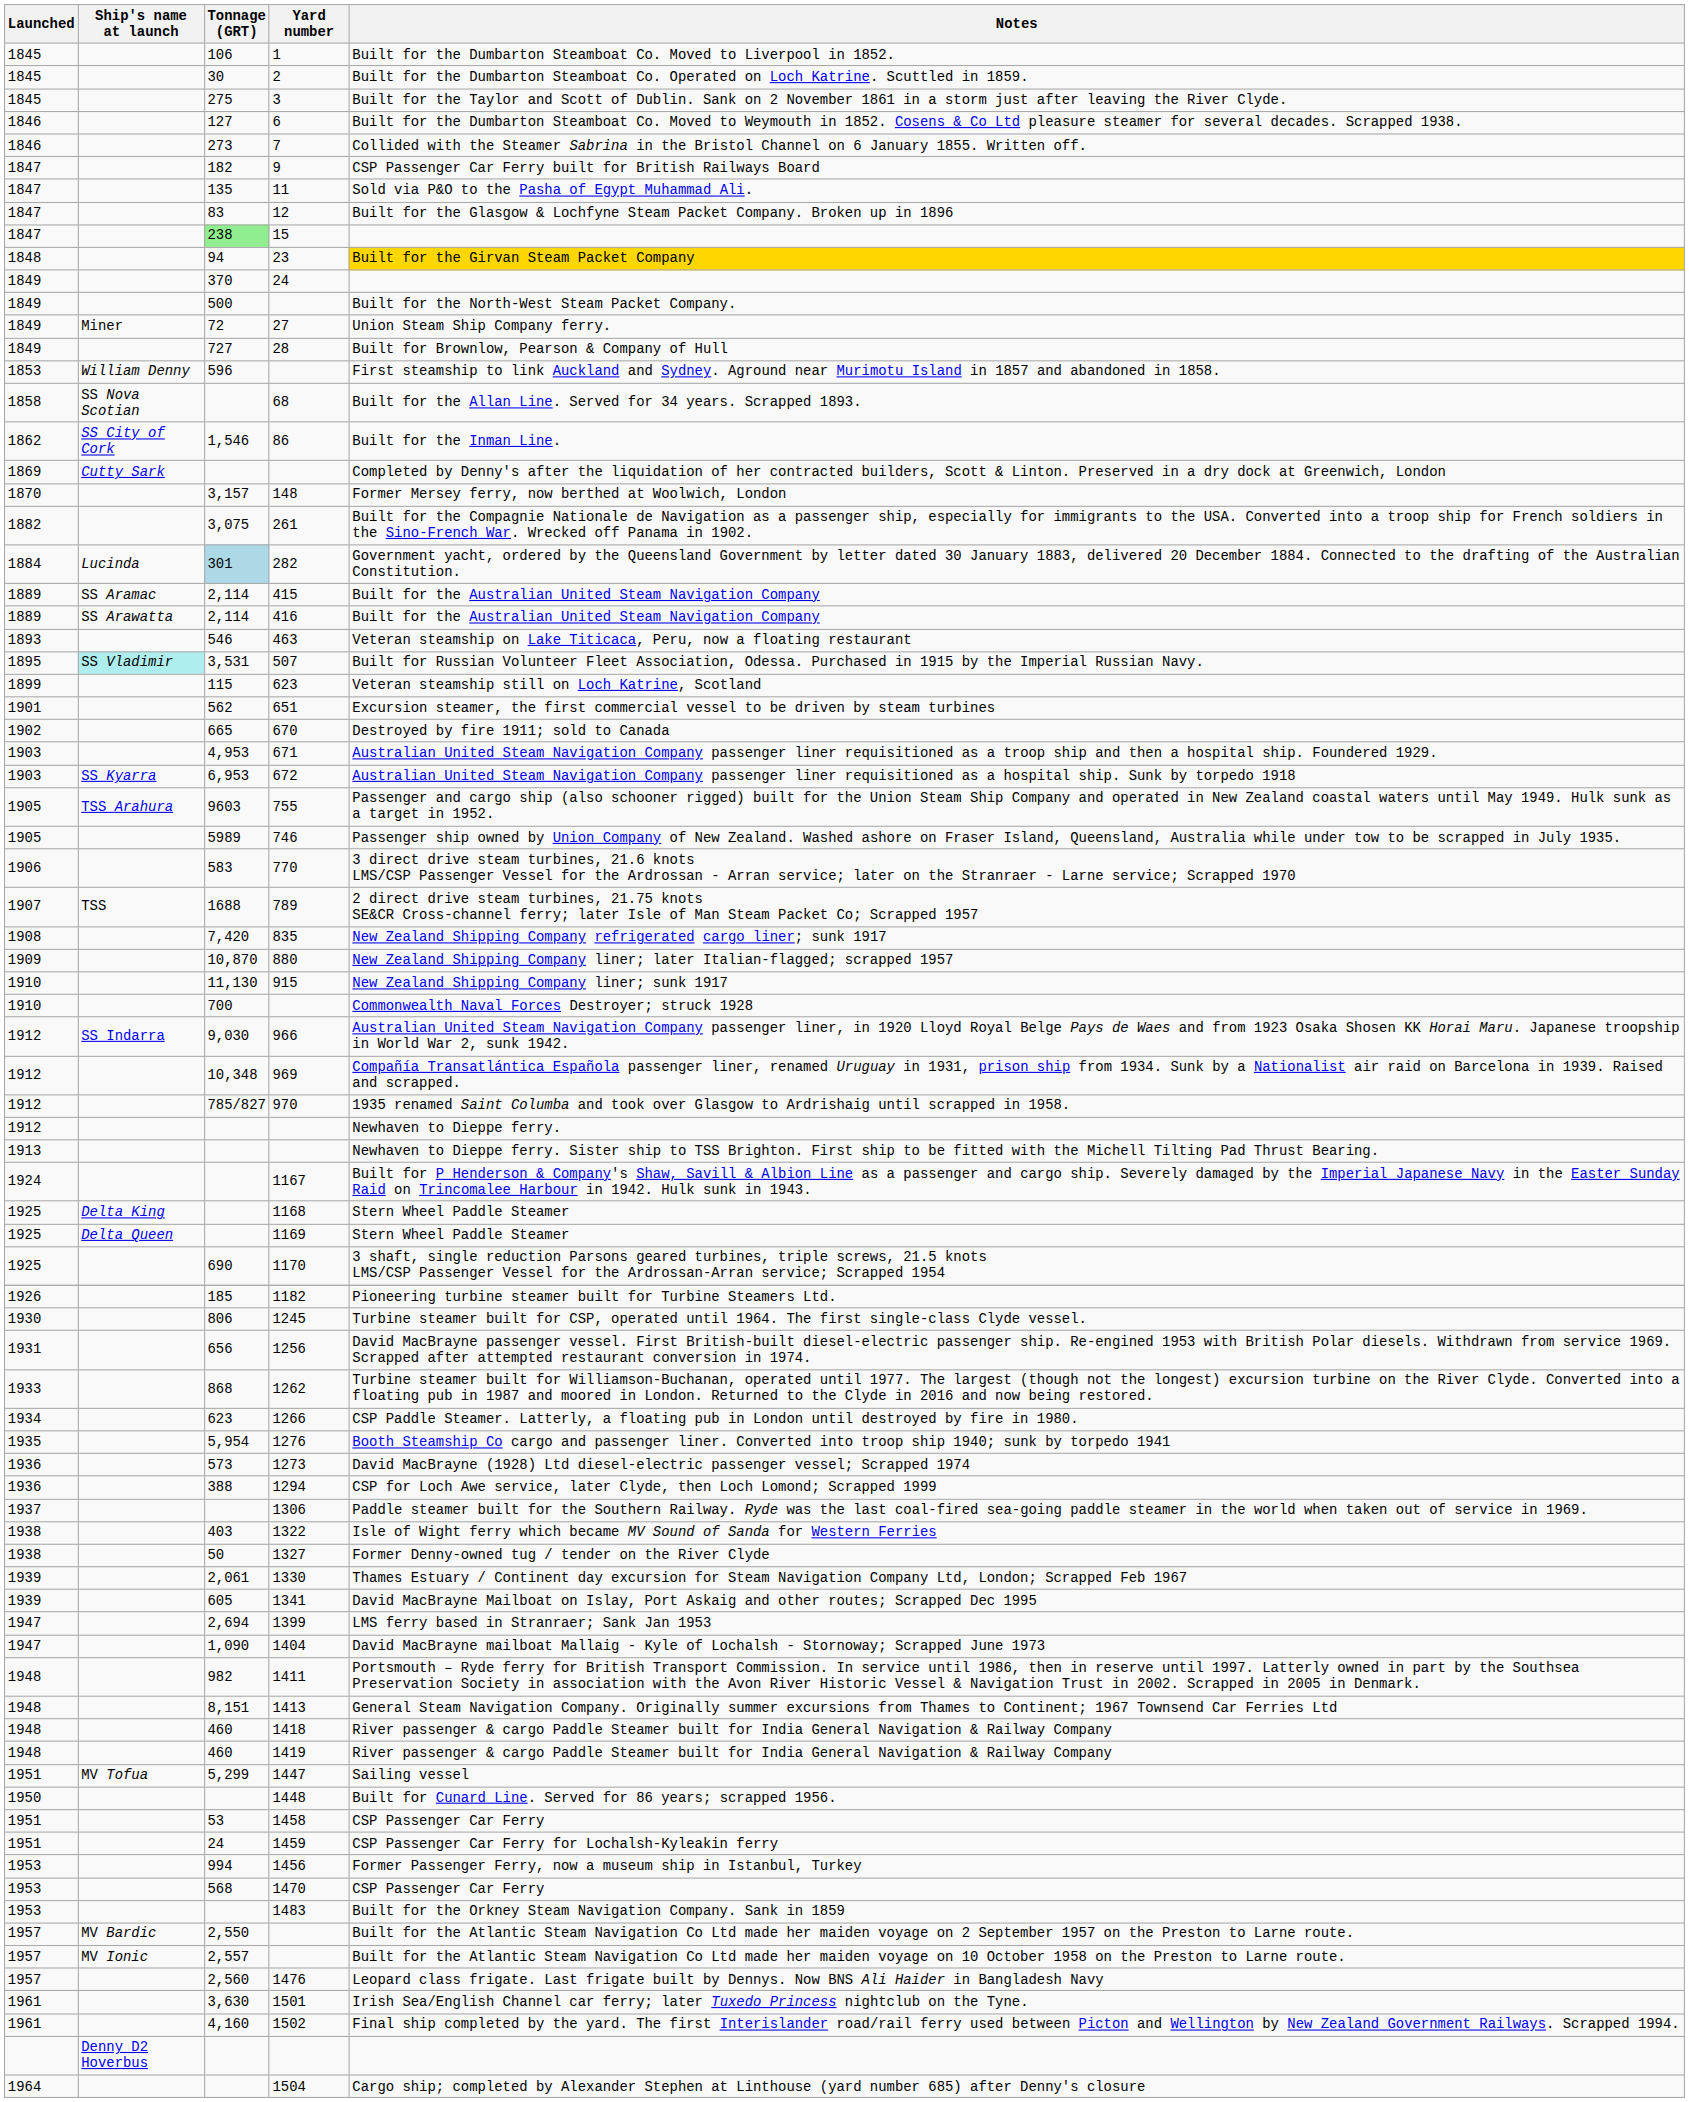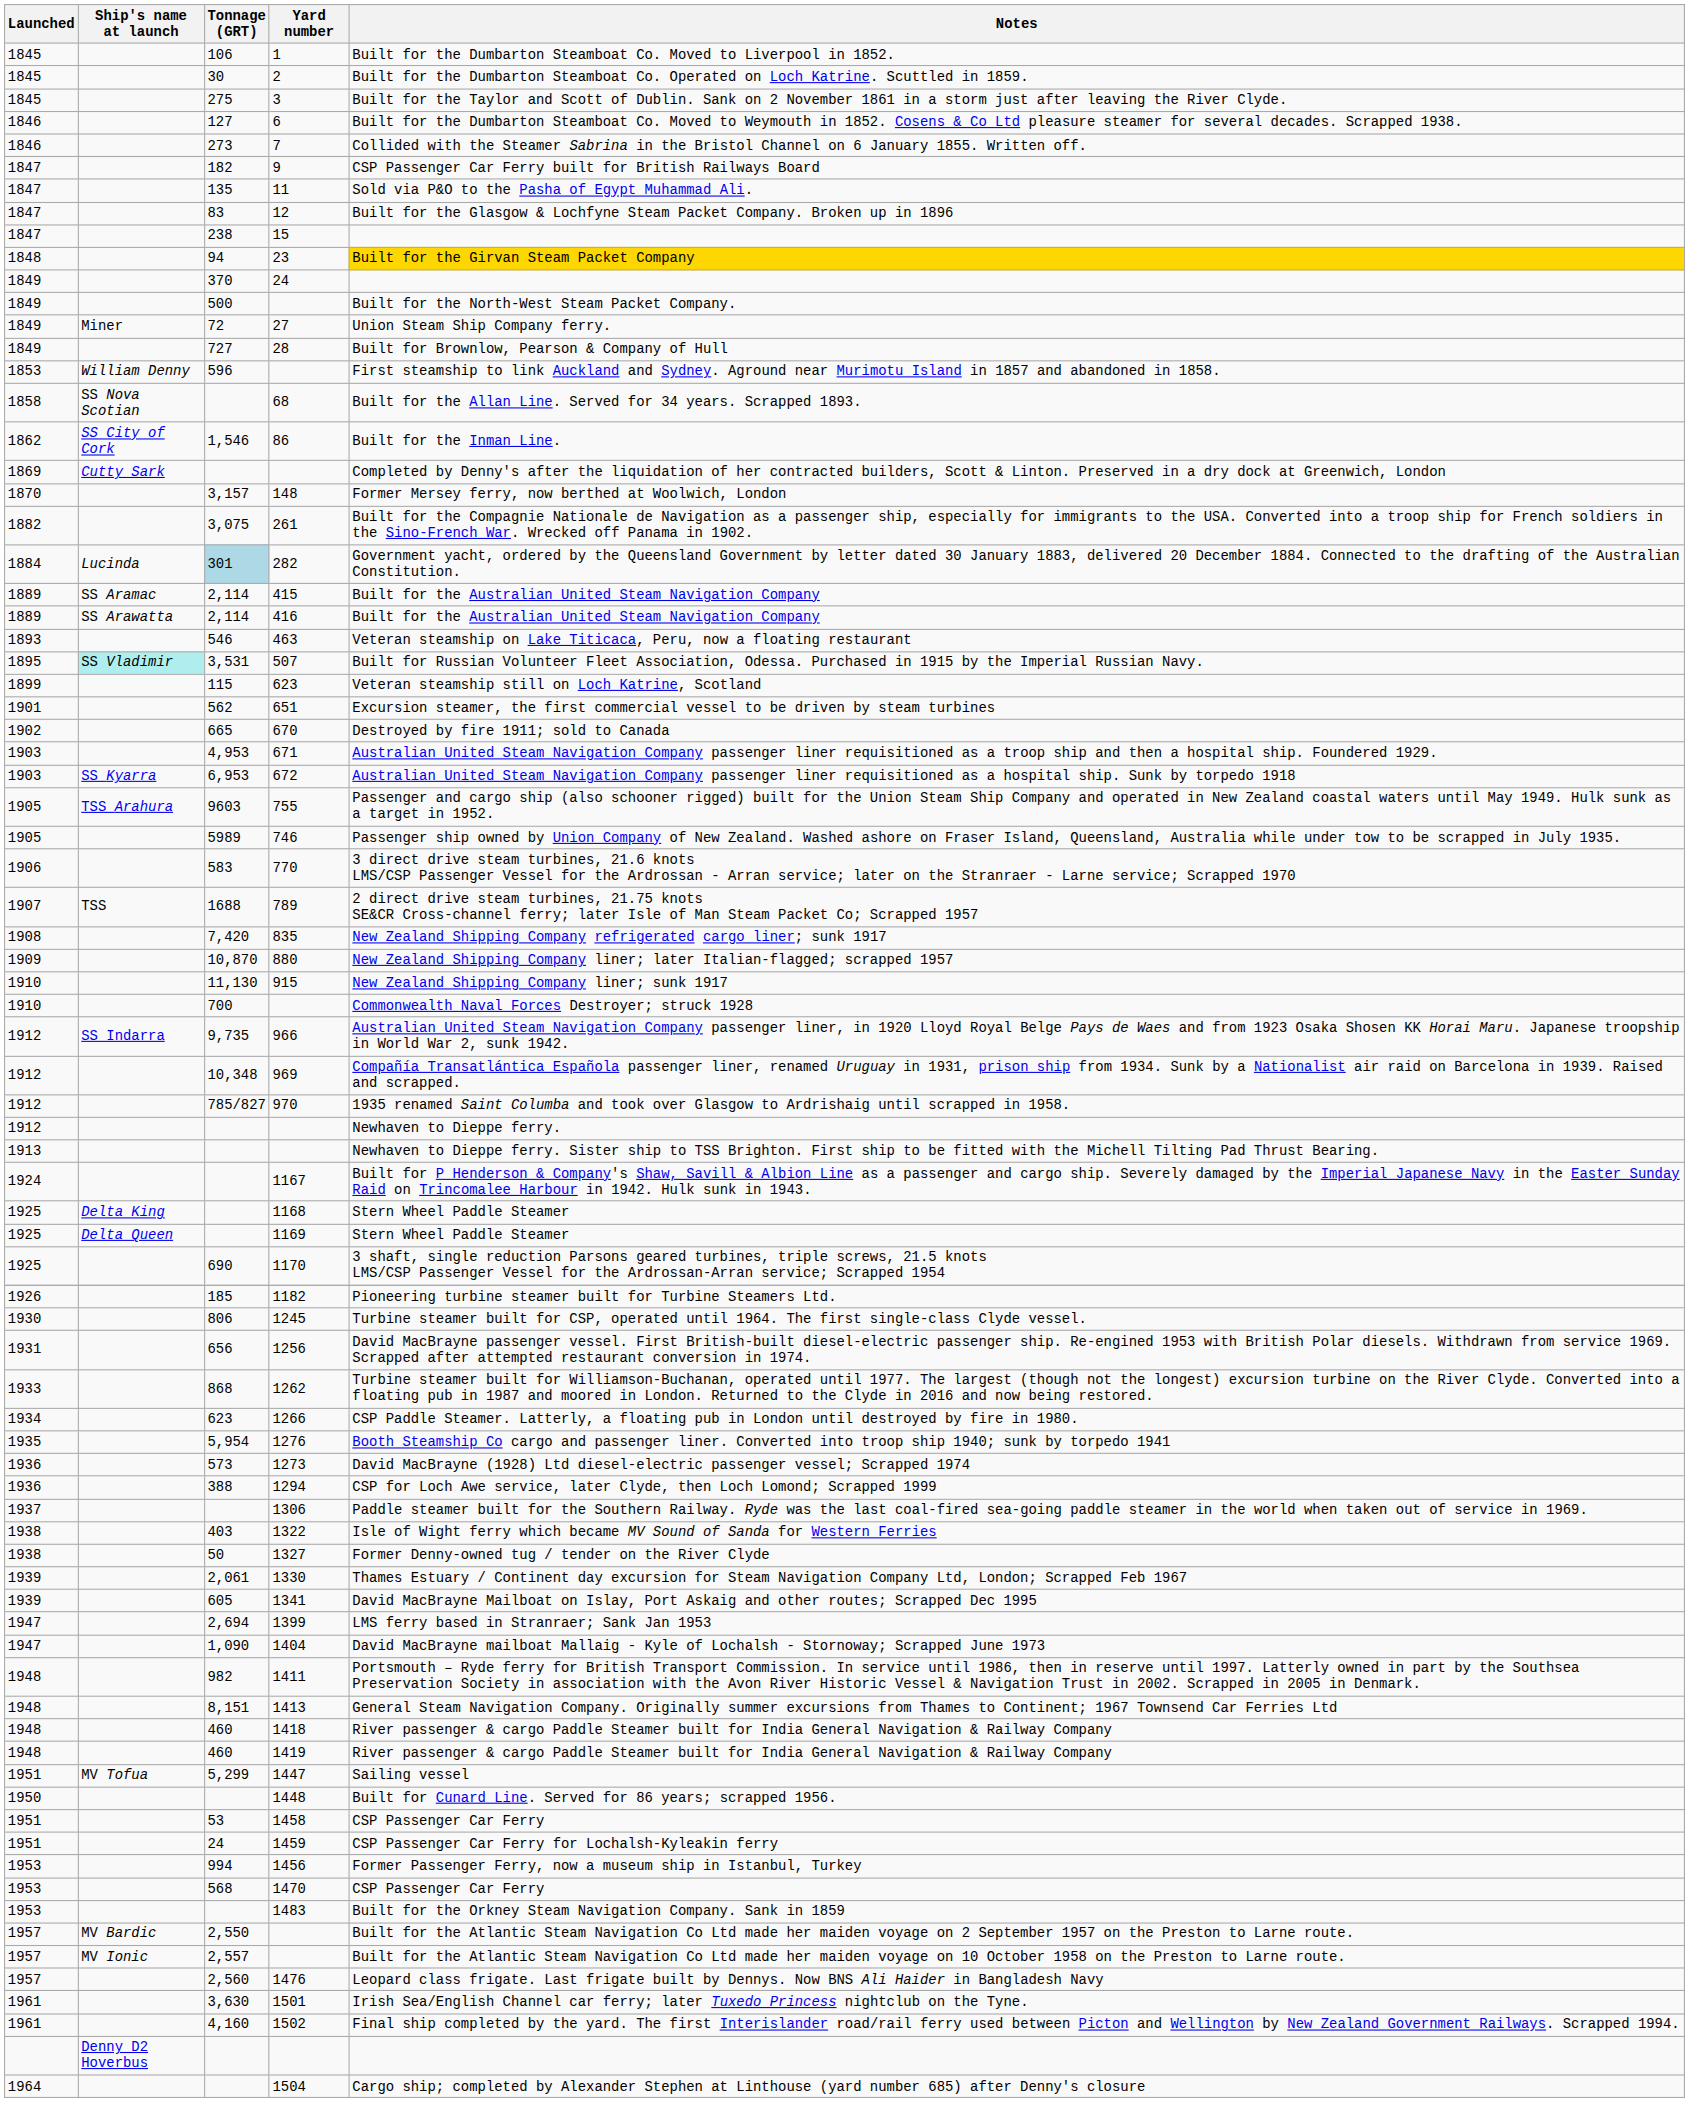15 | Tonnage (GRT): lightgreen background -> no background
966 | Tonnage (GRT): 9,030 -> 9,735
